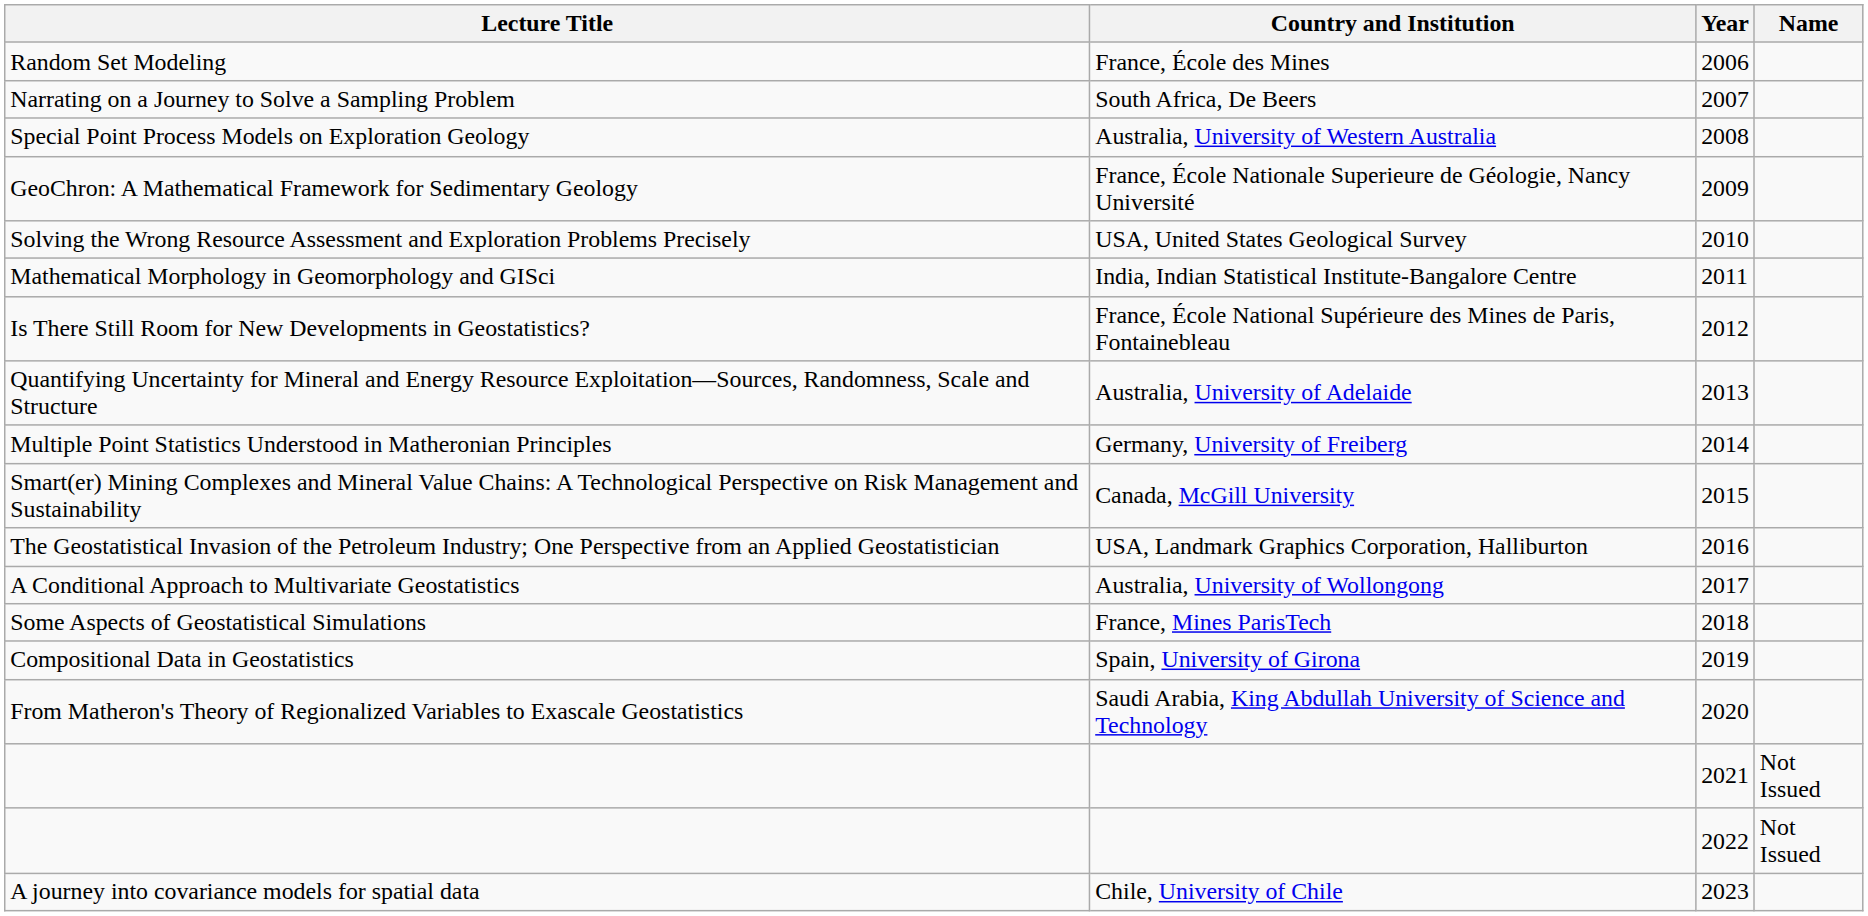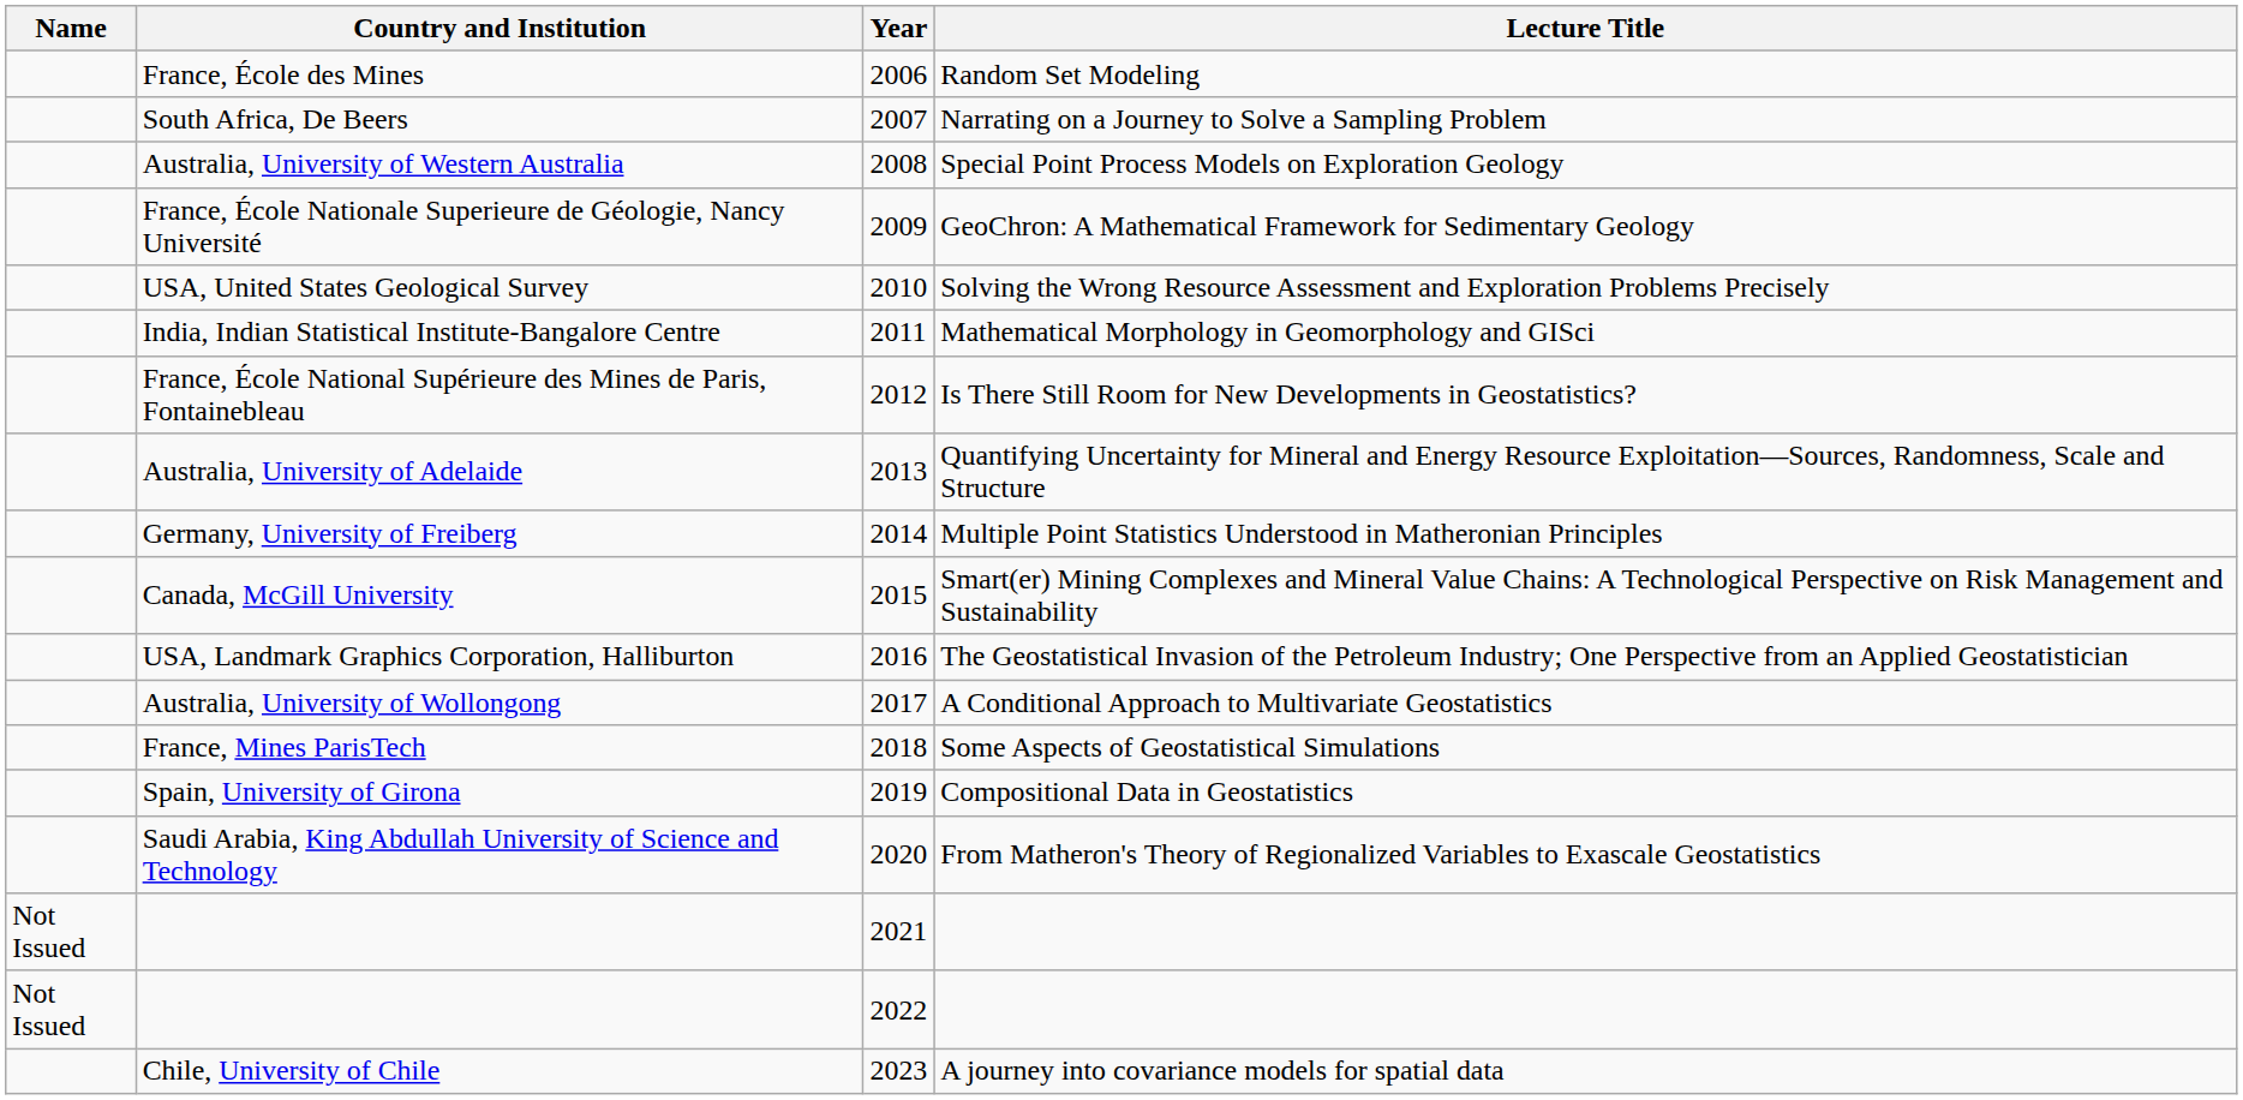columns swapped: Name <-> Lecture Title
